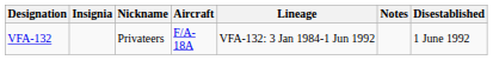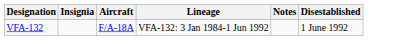- column: Nickname | Privateers
